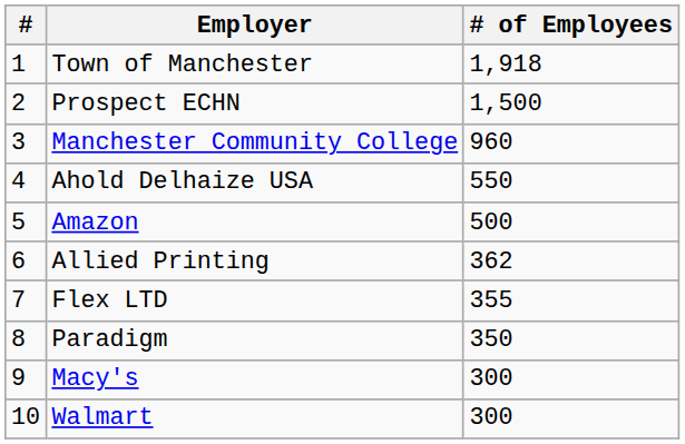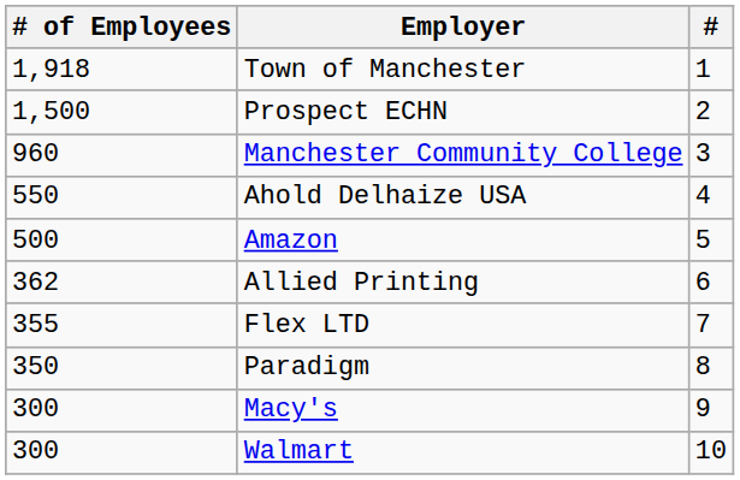columns swapped: # <-> # of Employees
